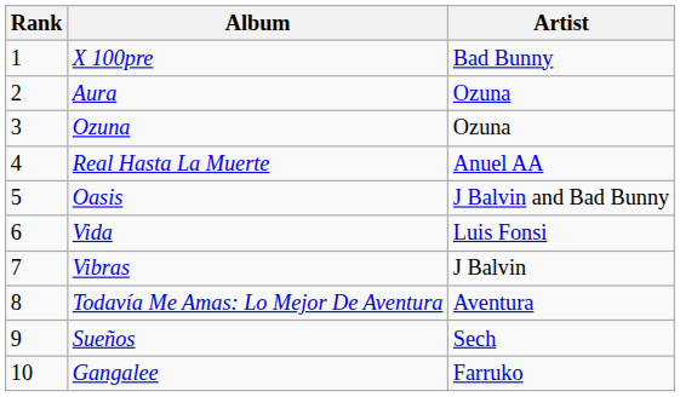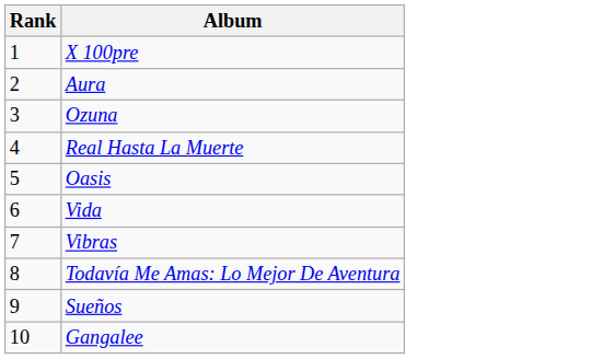- column: Artist | Bad Bunny | Ozuna | Ozuna | Anuel AA | J Balvin and Bad Bunny | Luis Fonsi | J Balvin | Aventura | Sech | Farruko
